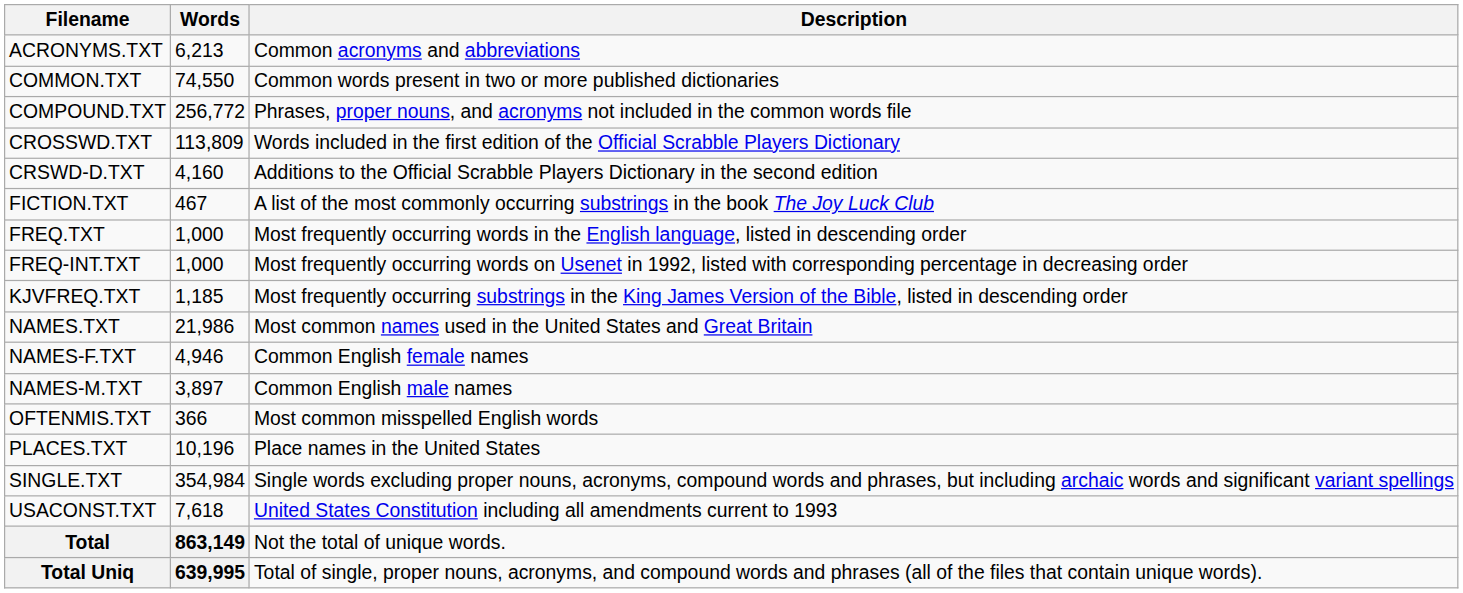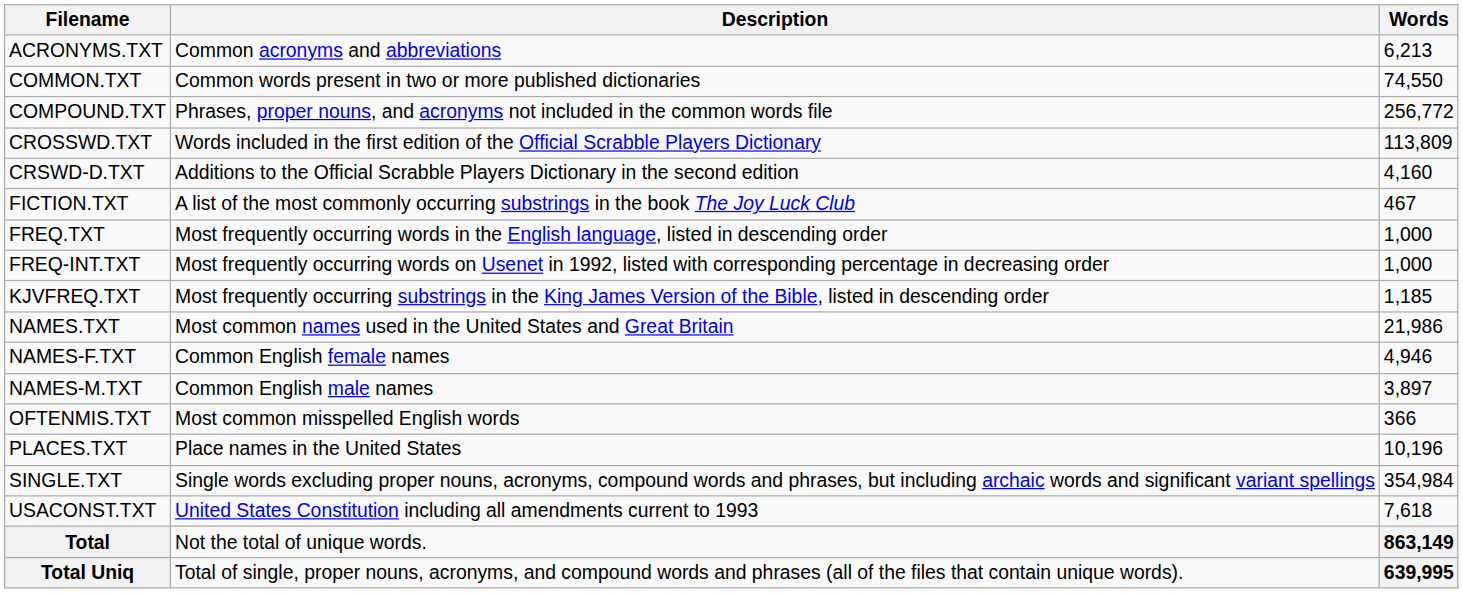columns swapped: Words <-> Description
